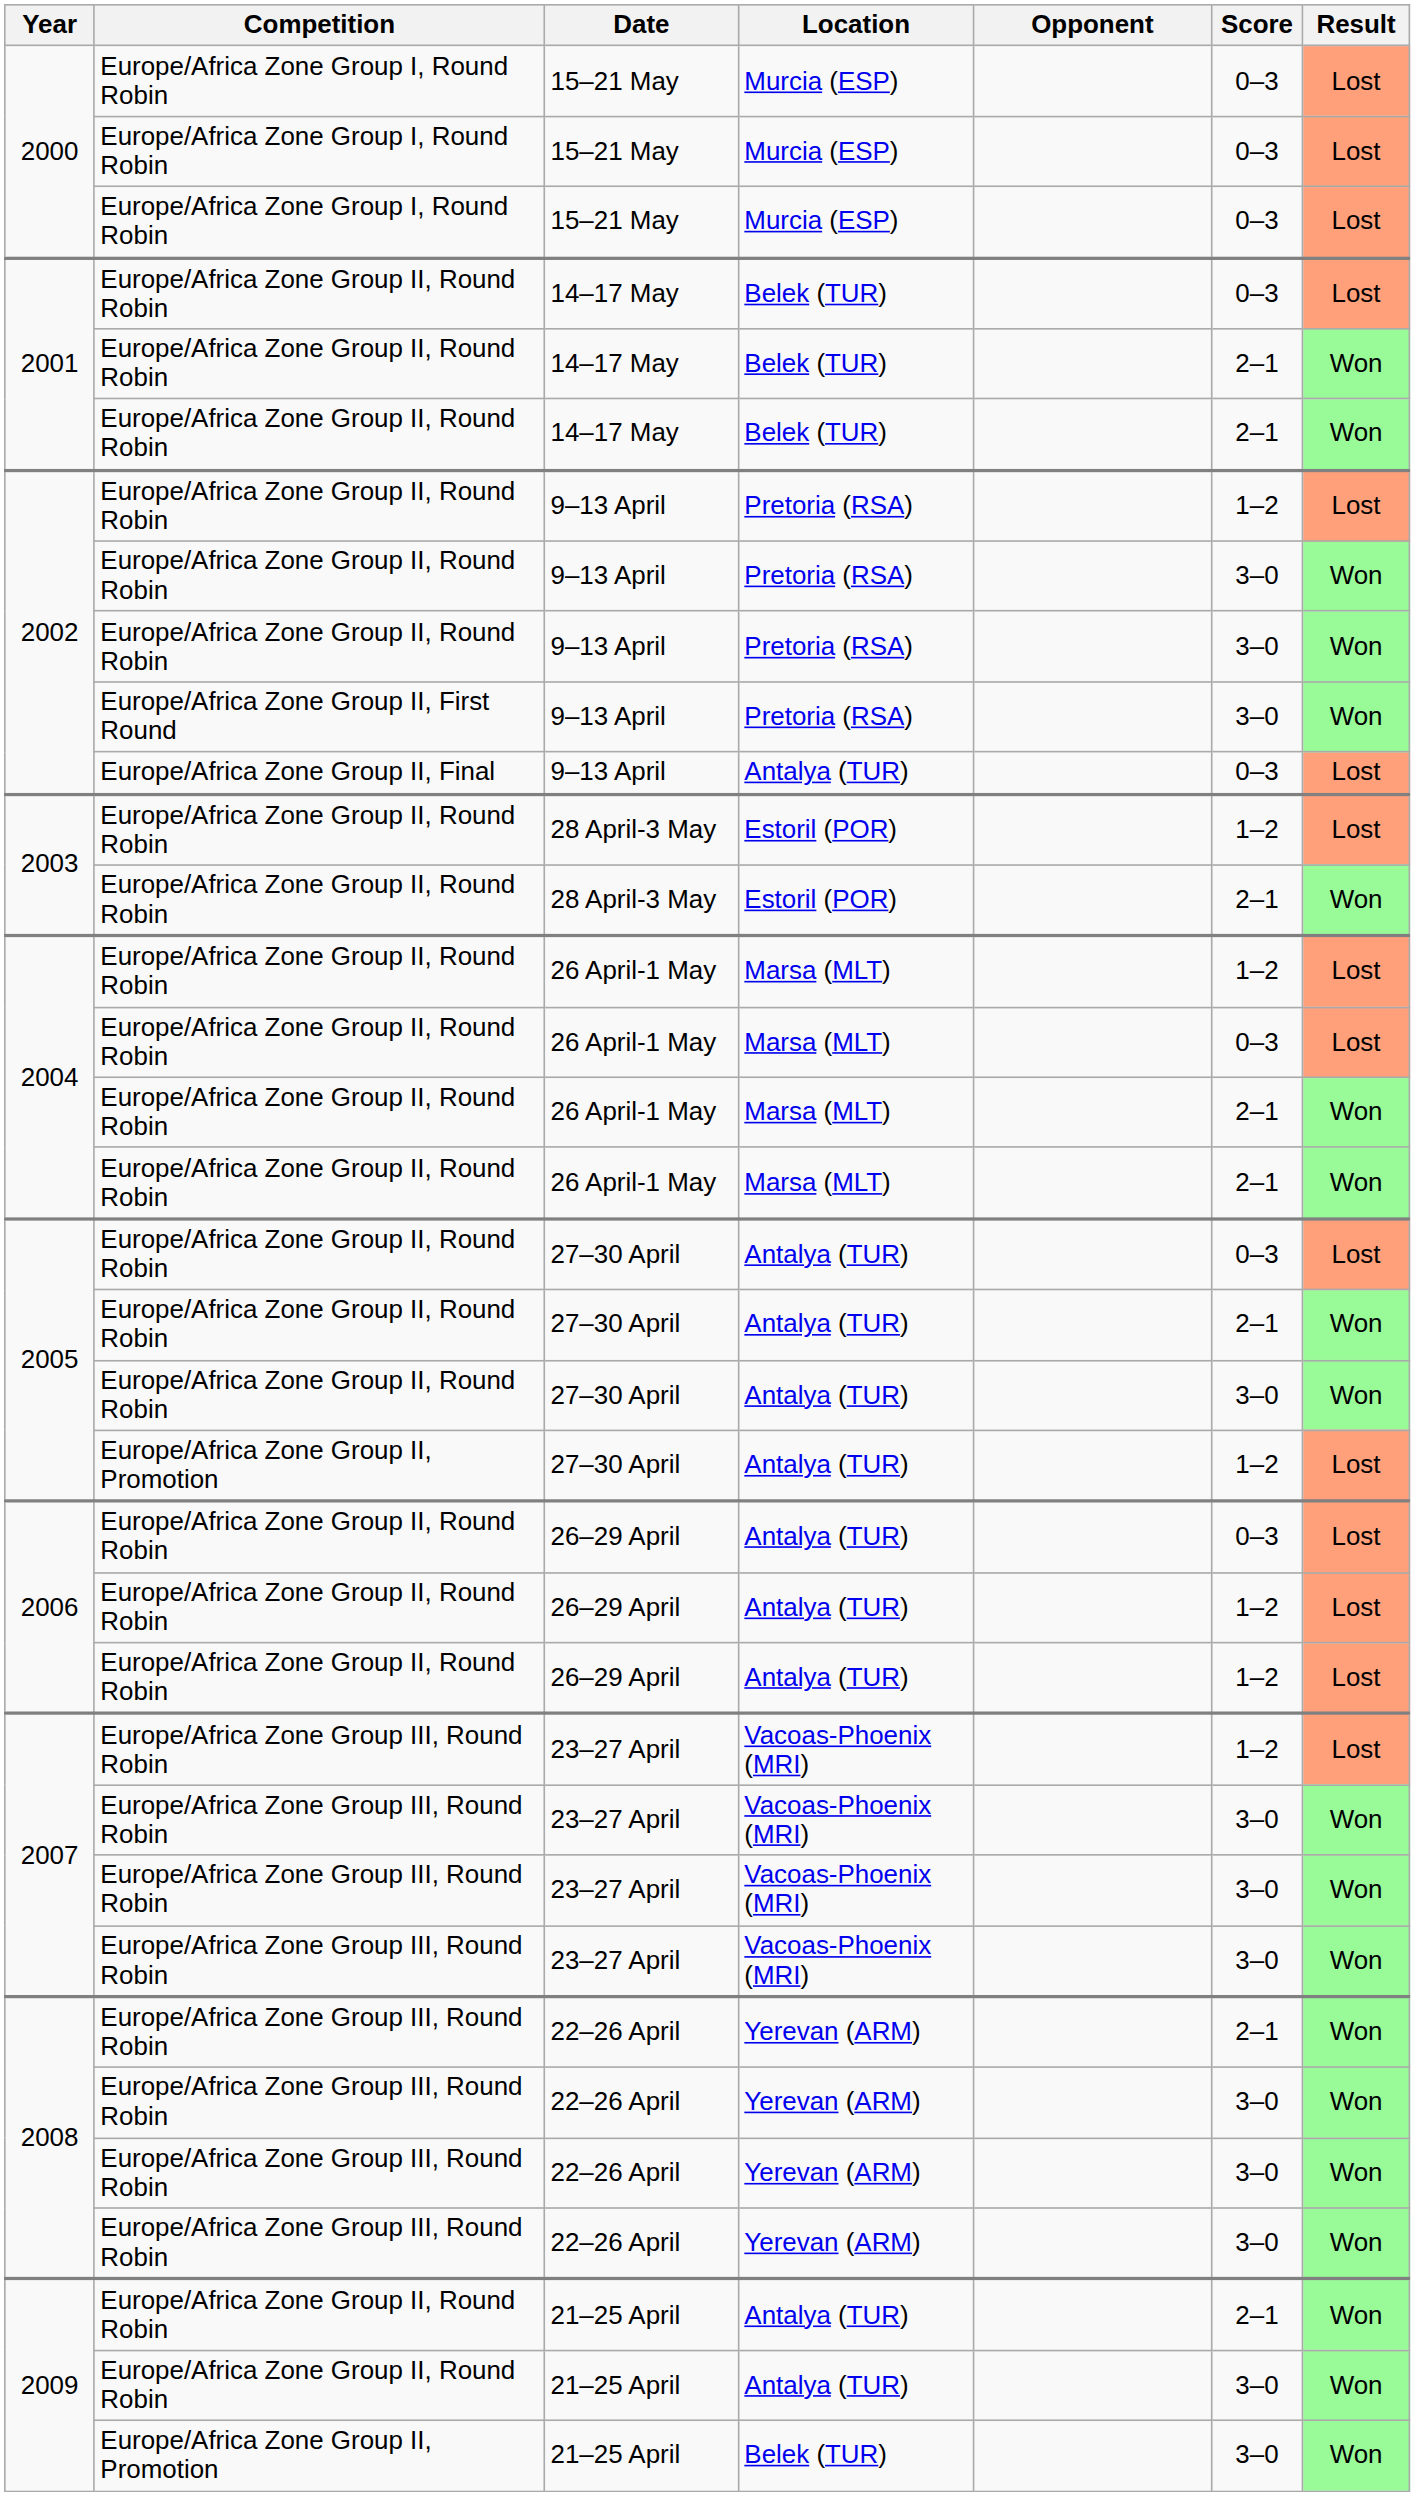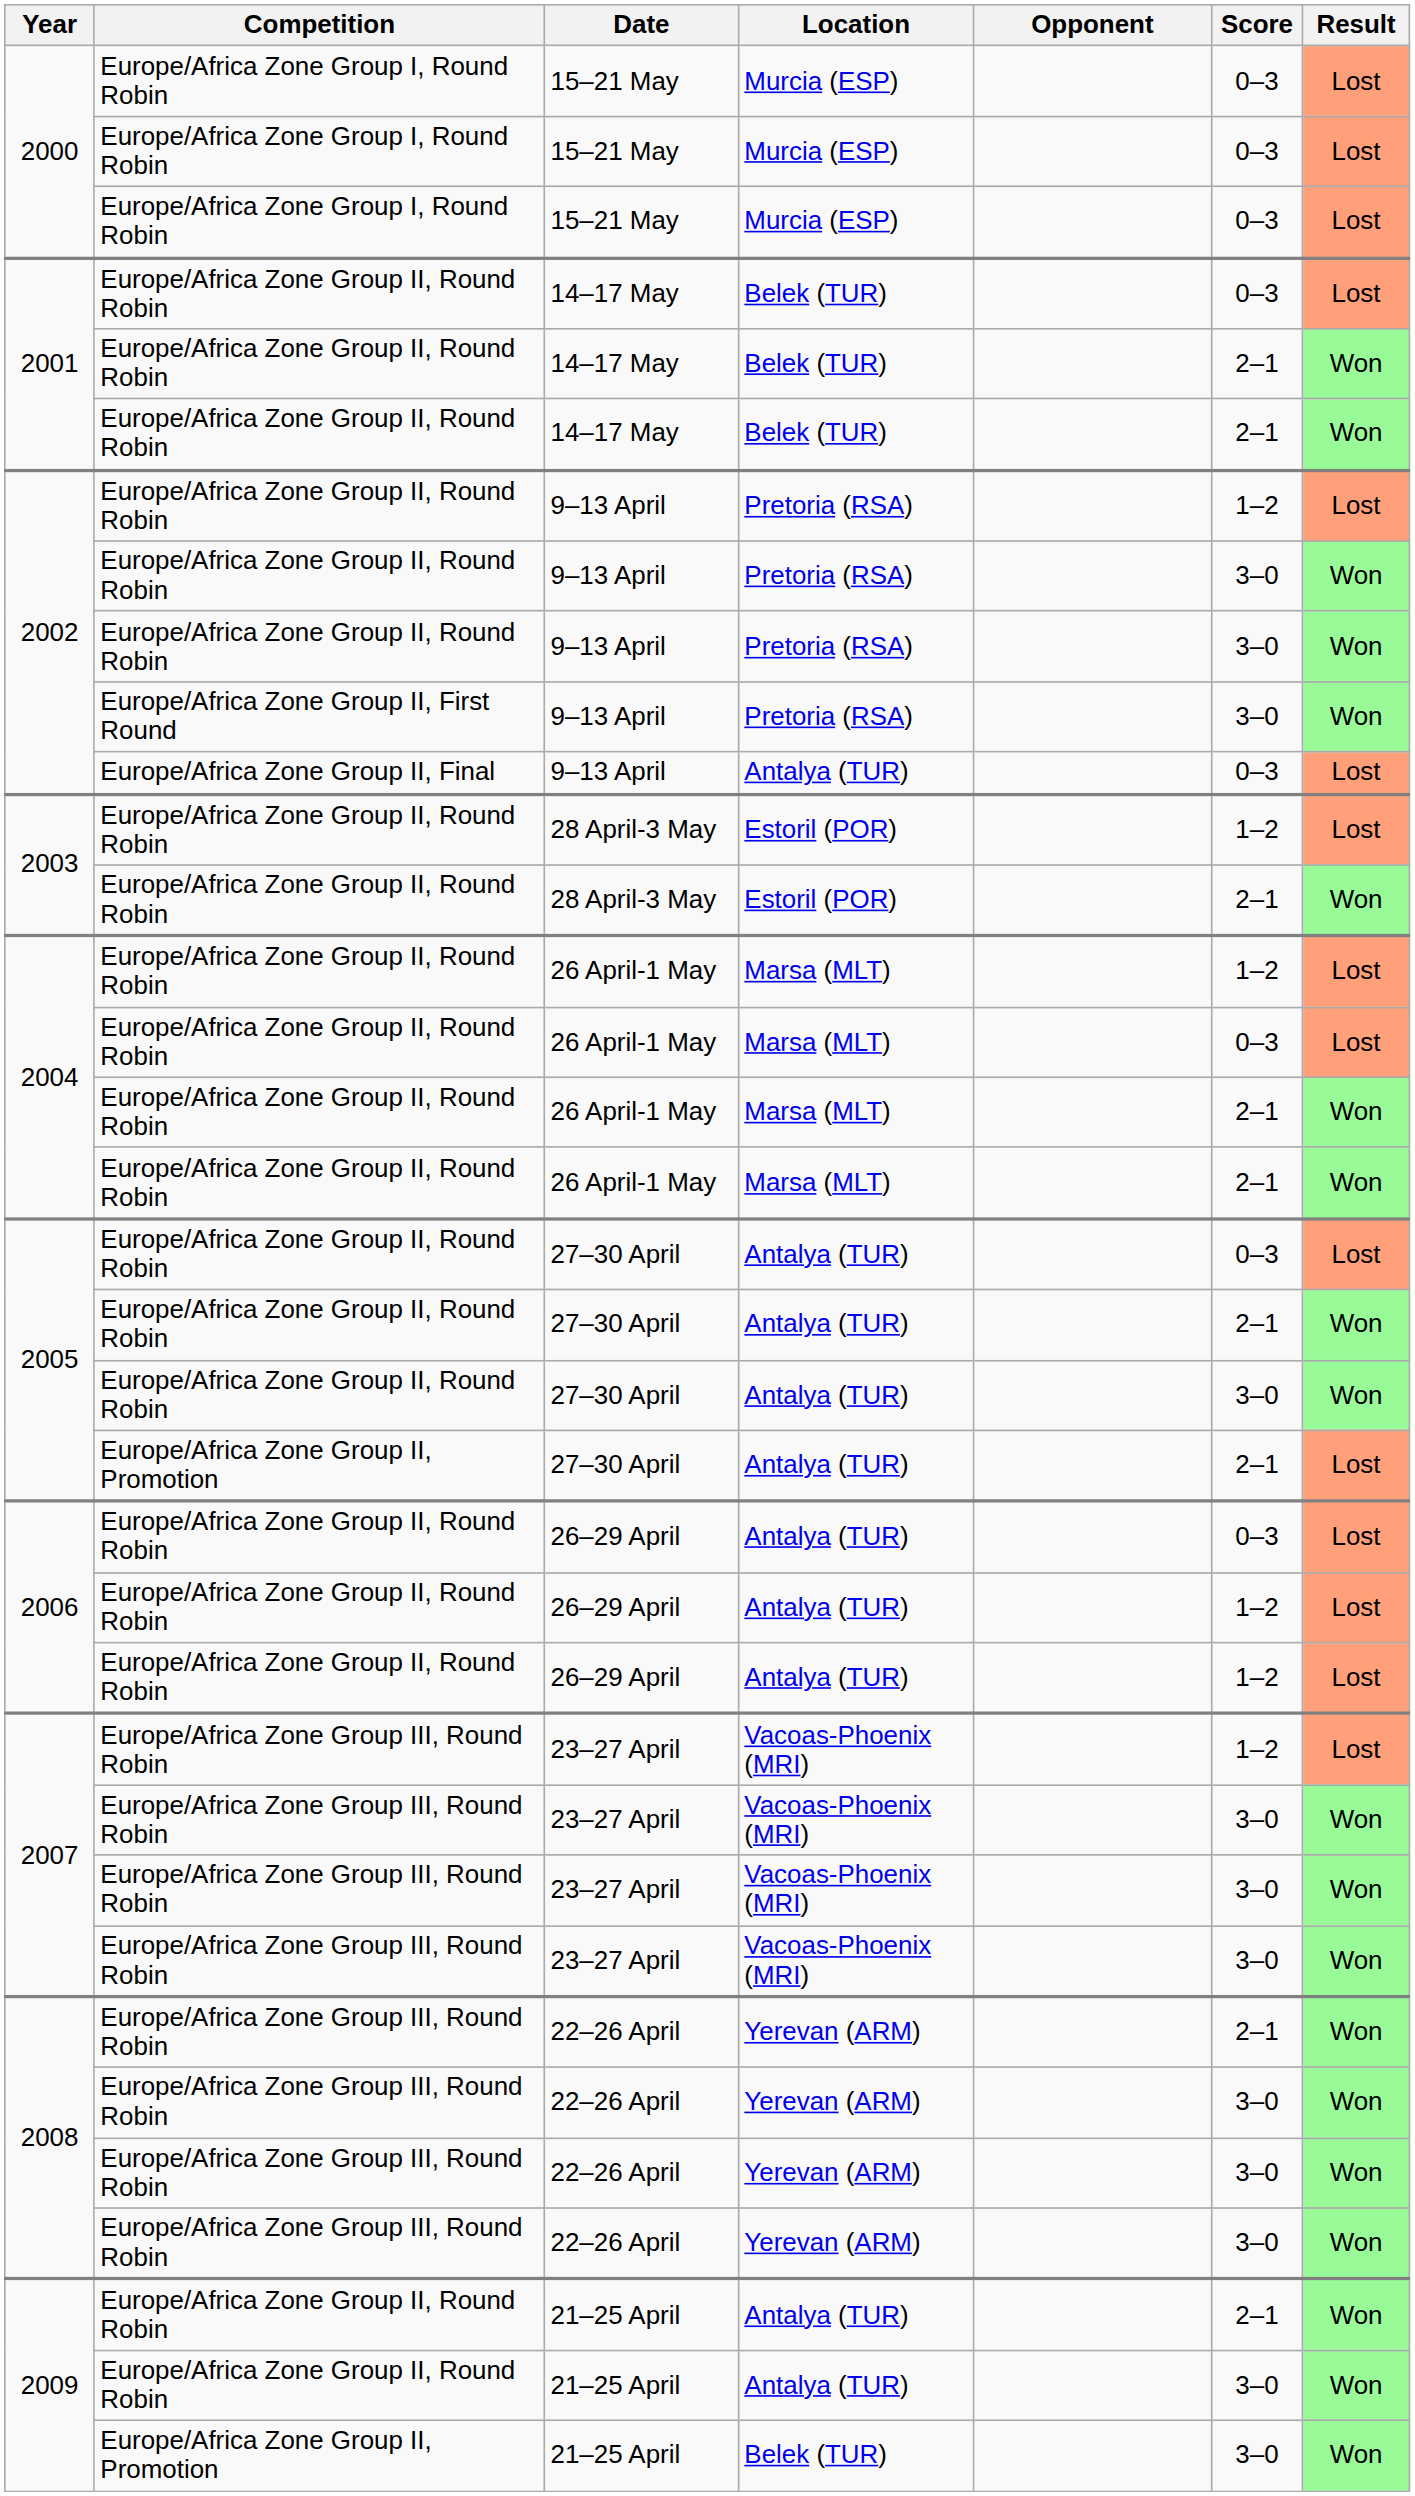2005 / Europe/Africa Zone Group II, Promotion | Score: 1–2 -> 2–1
